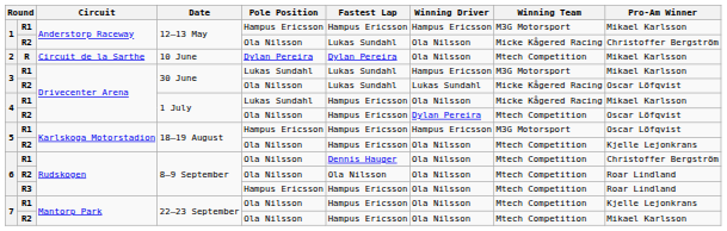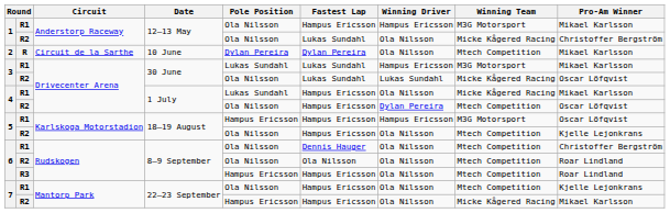1 / R1 | Pole Position: Hampus Ericsson -> Ola Nilsson
7 / R2 | Pole Position: Ola Nilsson -> Hampus Ericsson
7 / R2 | Winning Team: Mtech Competition -> Micke Kågered Racing
